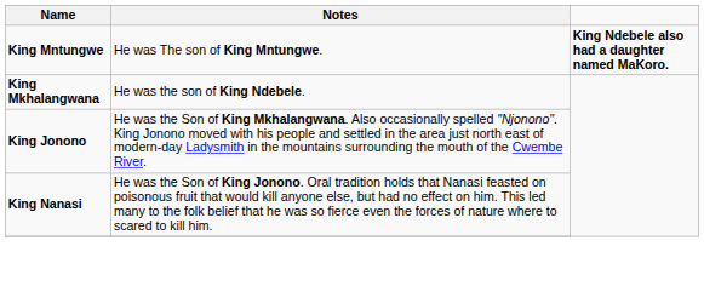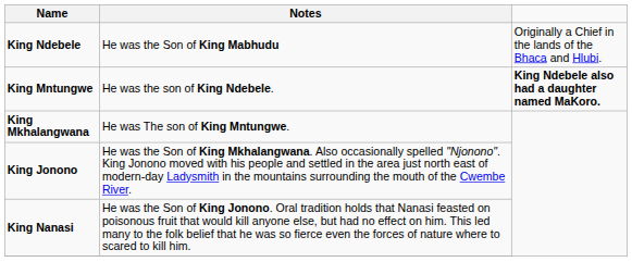+ row: King Ndebele | He was the Son of King Mabhudu | Originally a Chief in the lands of the Bhaca and Hlubi.
King Mntungwe | Notes: He was The son of King Mntungwe. -> He was the son of King Ndebele.
King Mkhalangwana | Notes: He was the son of King Ndebele. -> He was The son of King Mntungwe.
